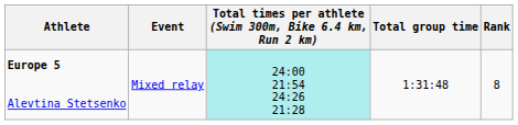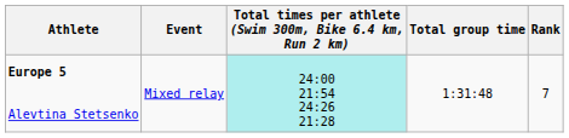Europe 5 Alevtina Stetsenko | Rank: 8 -> 7
